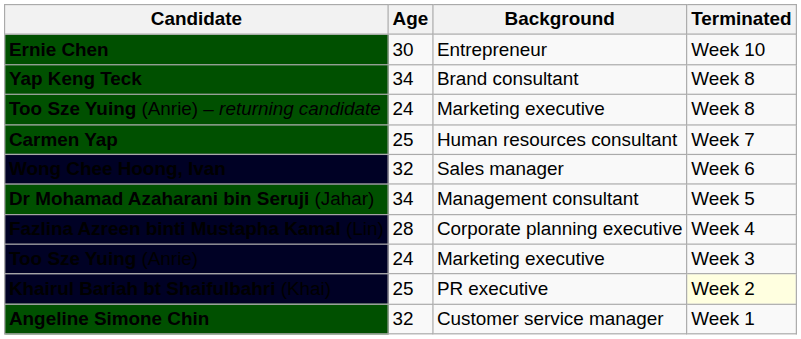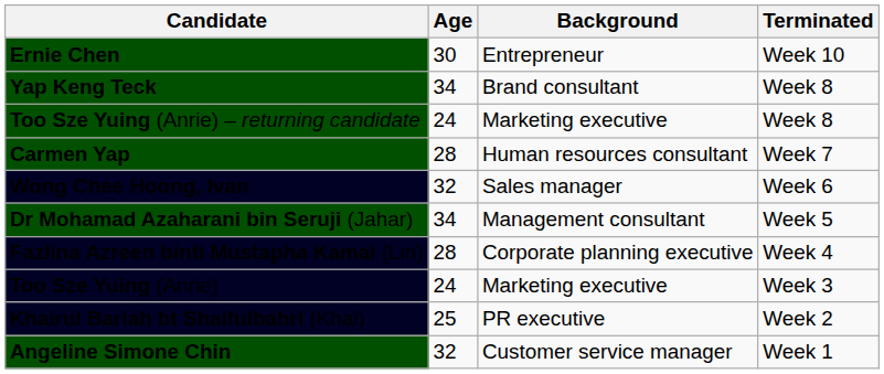Carmen Yap | Age: 25 -> 28
Khairul Bariah bt Shaifulbahri (Khai) | Terminated: lightyellow background -> no background
